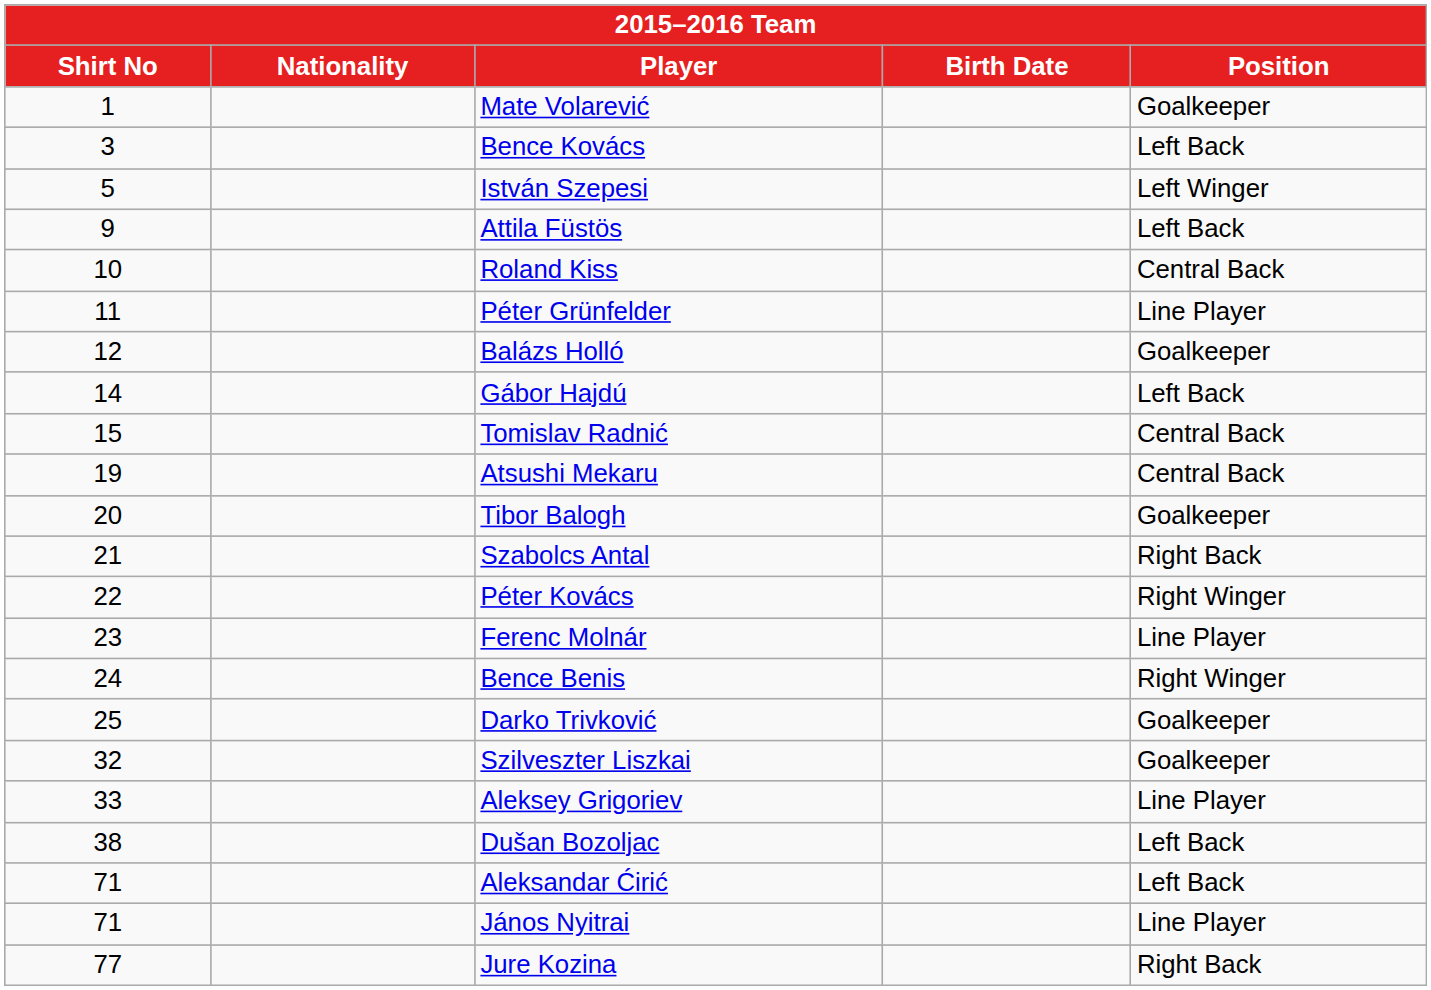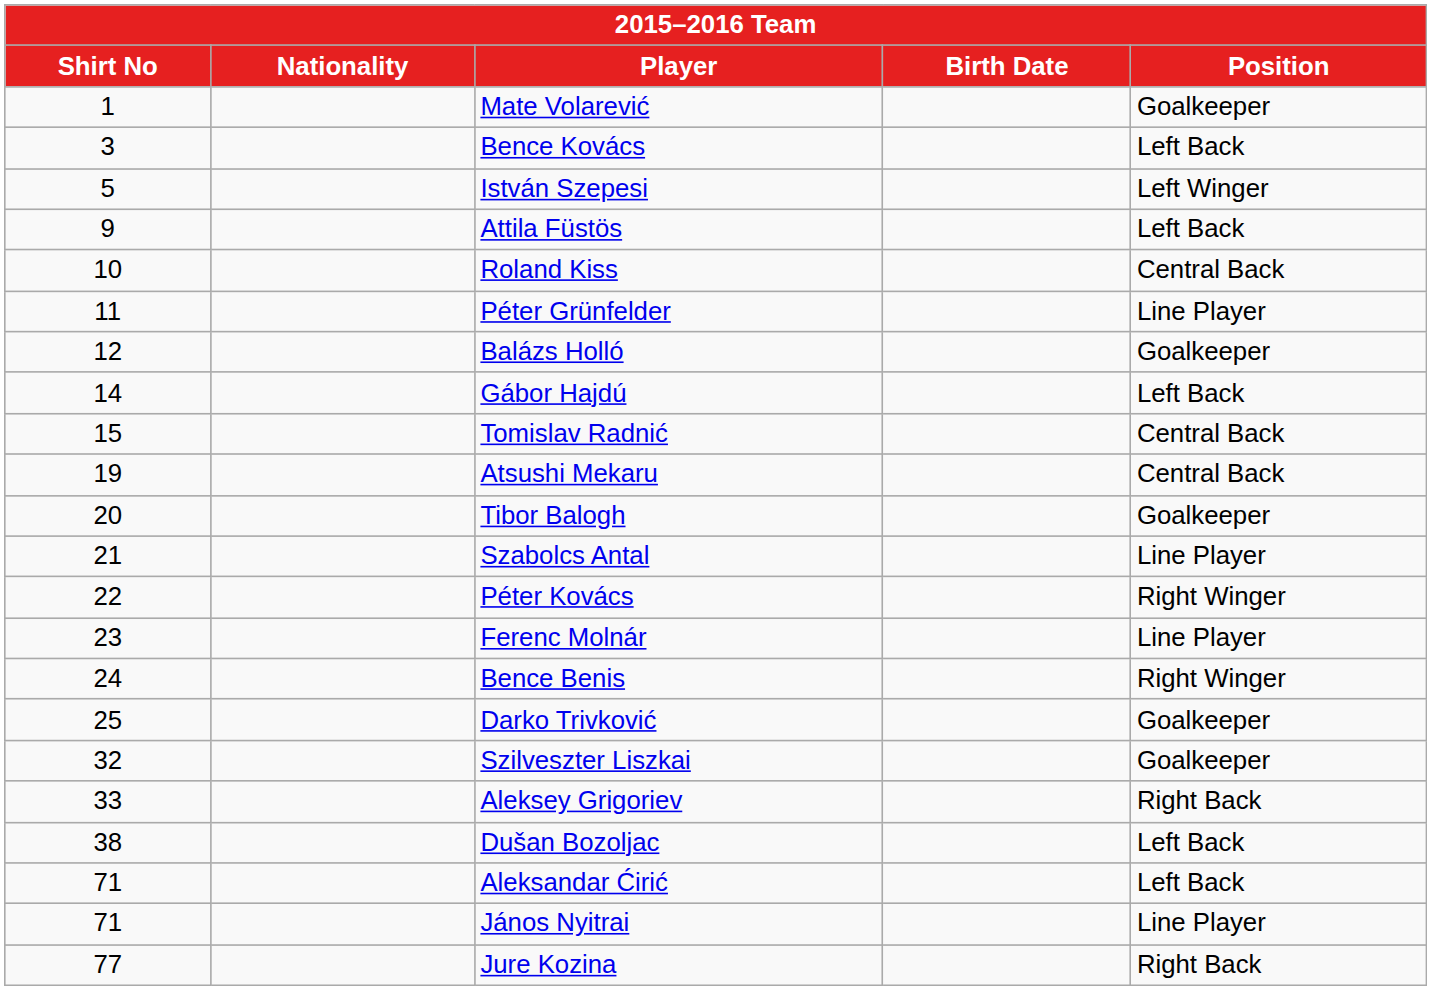Szabolcs Antal | Position: Right Back -> Line Player
Aleksey Grigoriev | Position: Line Player -> Right Back
